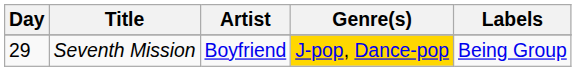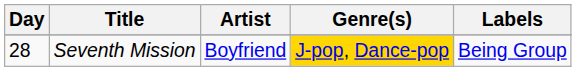Seventh Mission | Day: 29 -> 28
